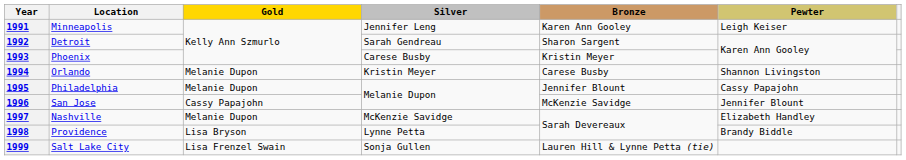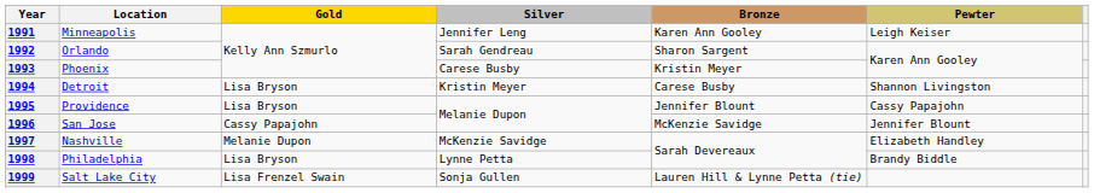1992 | Location: Detroit -> Orlando
1994 | Location: Orlando -> Detroit
1994 | Gold: Melanie Dupon -> Lisa Bryson
1995 | Location: Philadelphia -> Providence
1995 | Gold: Melanie Dupon -> Lisa Bryson
1998 | Location: Providence -> Philadelphia
